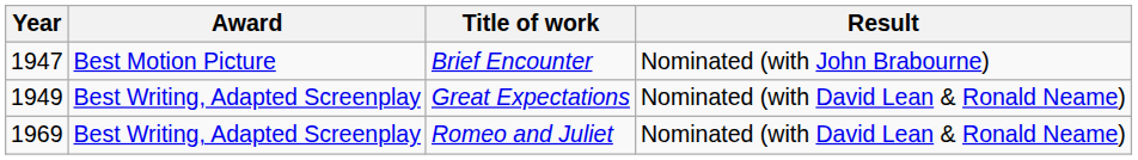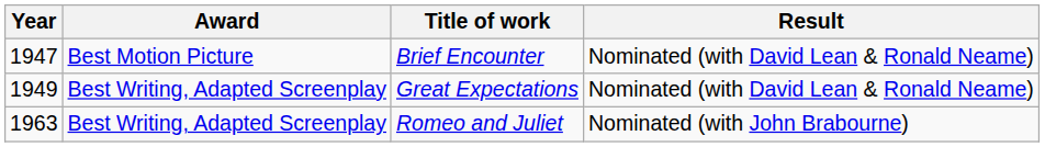Brief Encounter | Result: Nominated (with John Brabourne) -> Nominated (with David Lean & Ronald Neame)
Romeo and Juliet | Year: 1969 -> 1963
Romeo and Juliet | Result: Nominated (with David Lean & Ronald Neame) -> Nominated (with John Brabourne)
